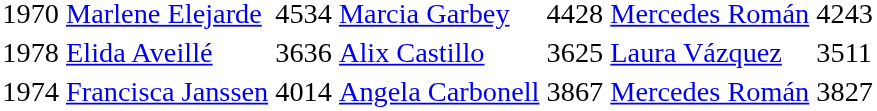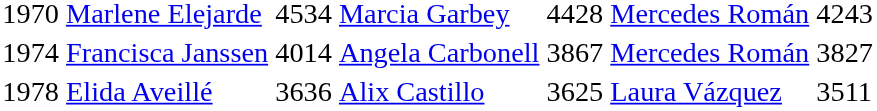rows swapped: Francisca Janssen <-> Elida Aveillé
